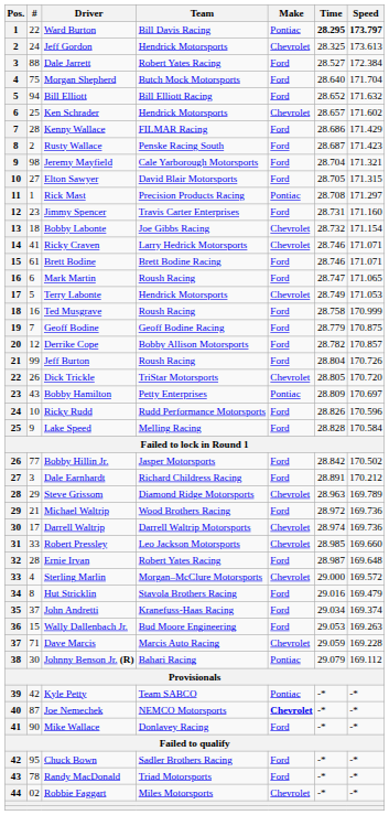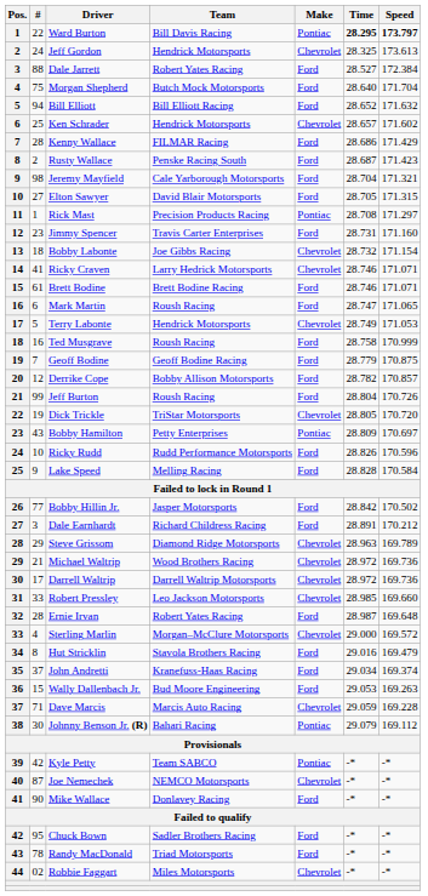Dick Trickle | #: 26 -> 19
Michael Waltrip | Make: Ford -> Chevrolet
Darrell Waltrip | Time: 28.974 -> 28.972
Joe Nemechek | Make: bold -> normal
